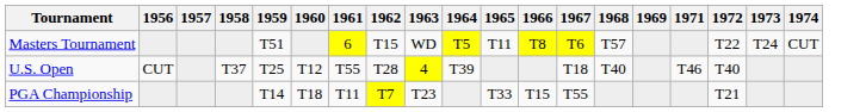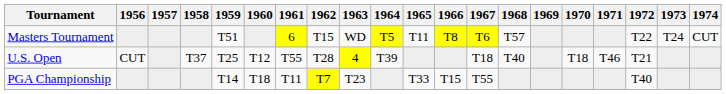+ column: 1970 | T18
U.S. Open | 1972: T40 -> T21
PGA Championship | 1972: T21 -> T40
